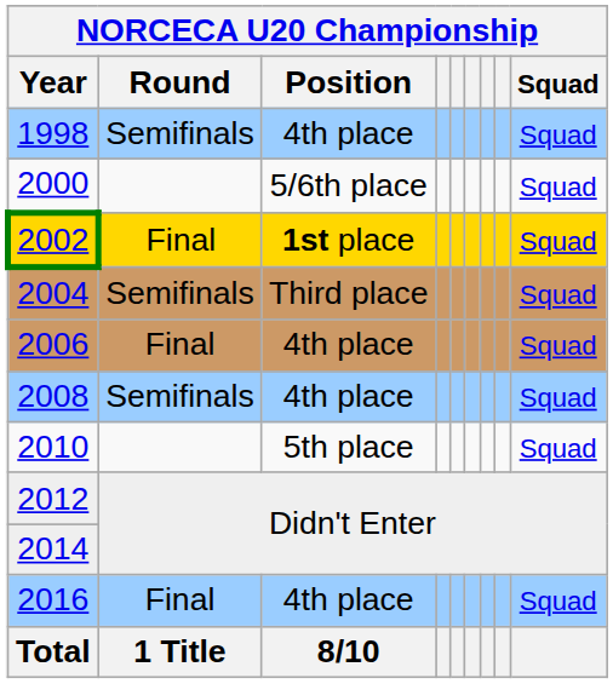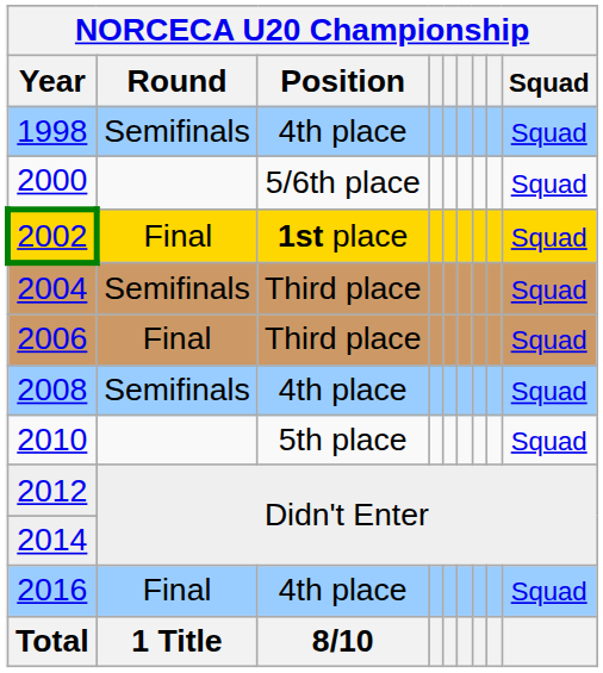2006 | NORCECA U20 Championship / Position: 4th place -> Third place
